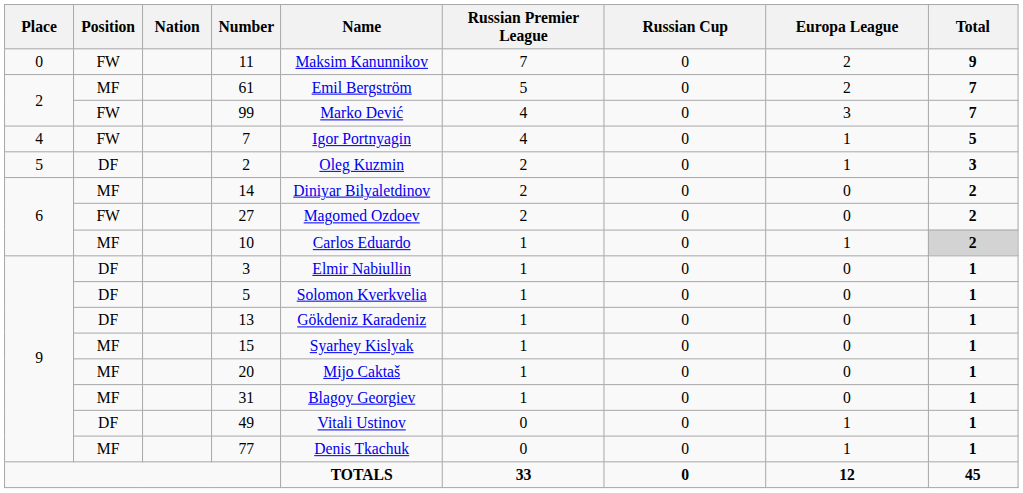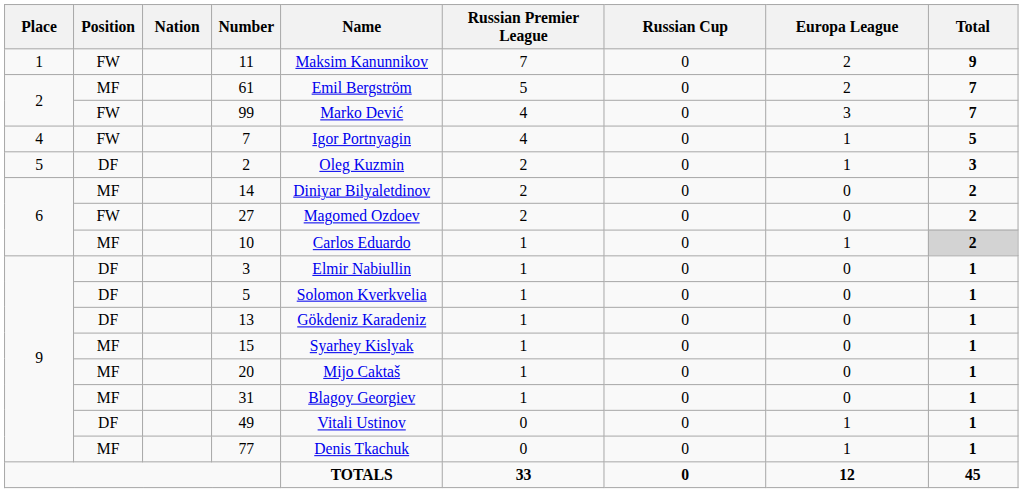11 | Place: 0 -> 1
